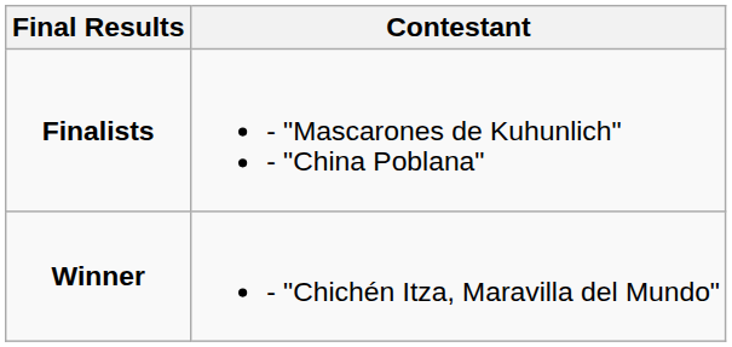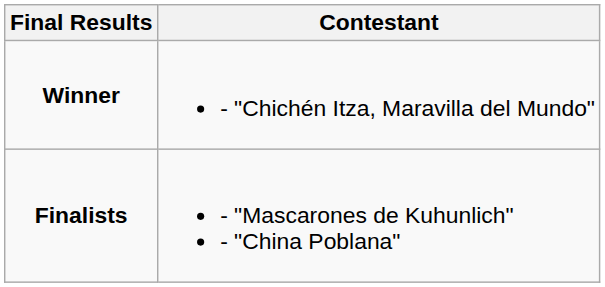rows swapped: Winner <-> Finalists
